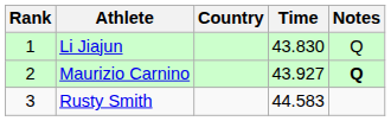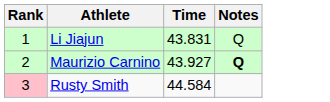- column: Country
Li Jiajun | Time: 43.830 -> 43.831
Rusty Smith | Rank: no background -> pink background
Rusty Smith | Time: 44.583 -> 44.584
